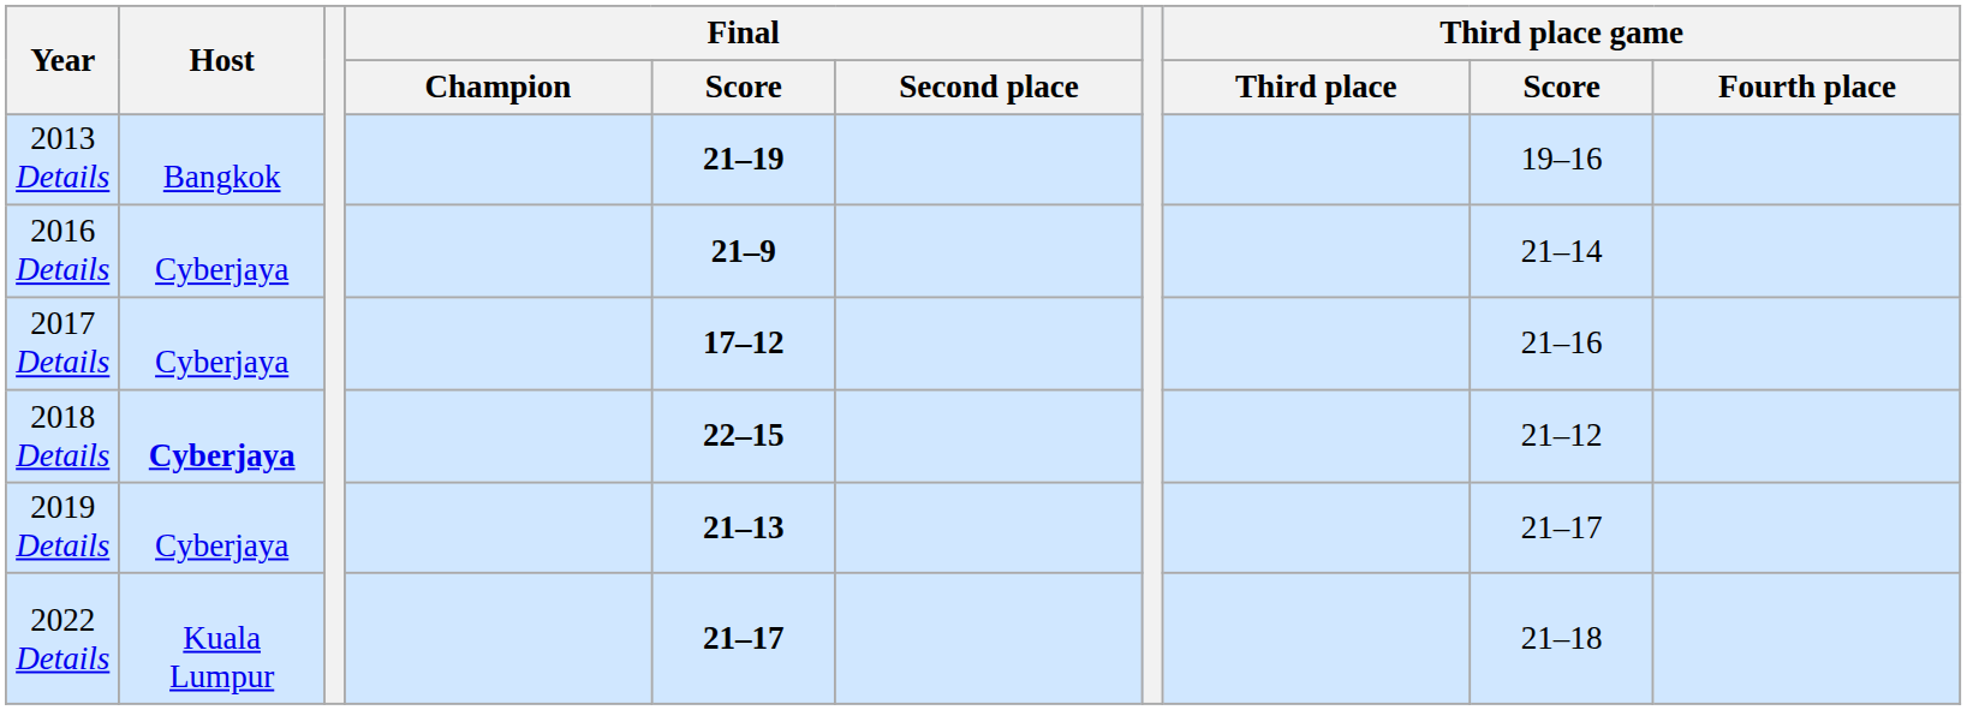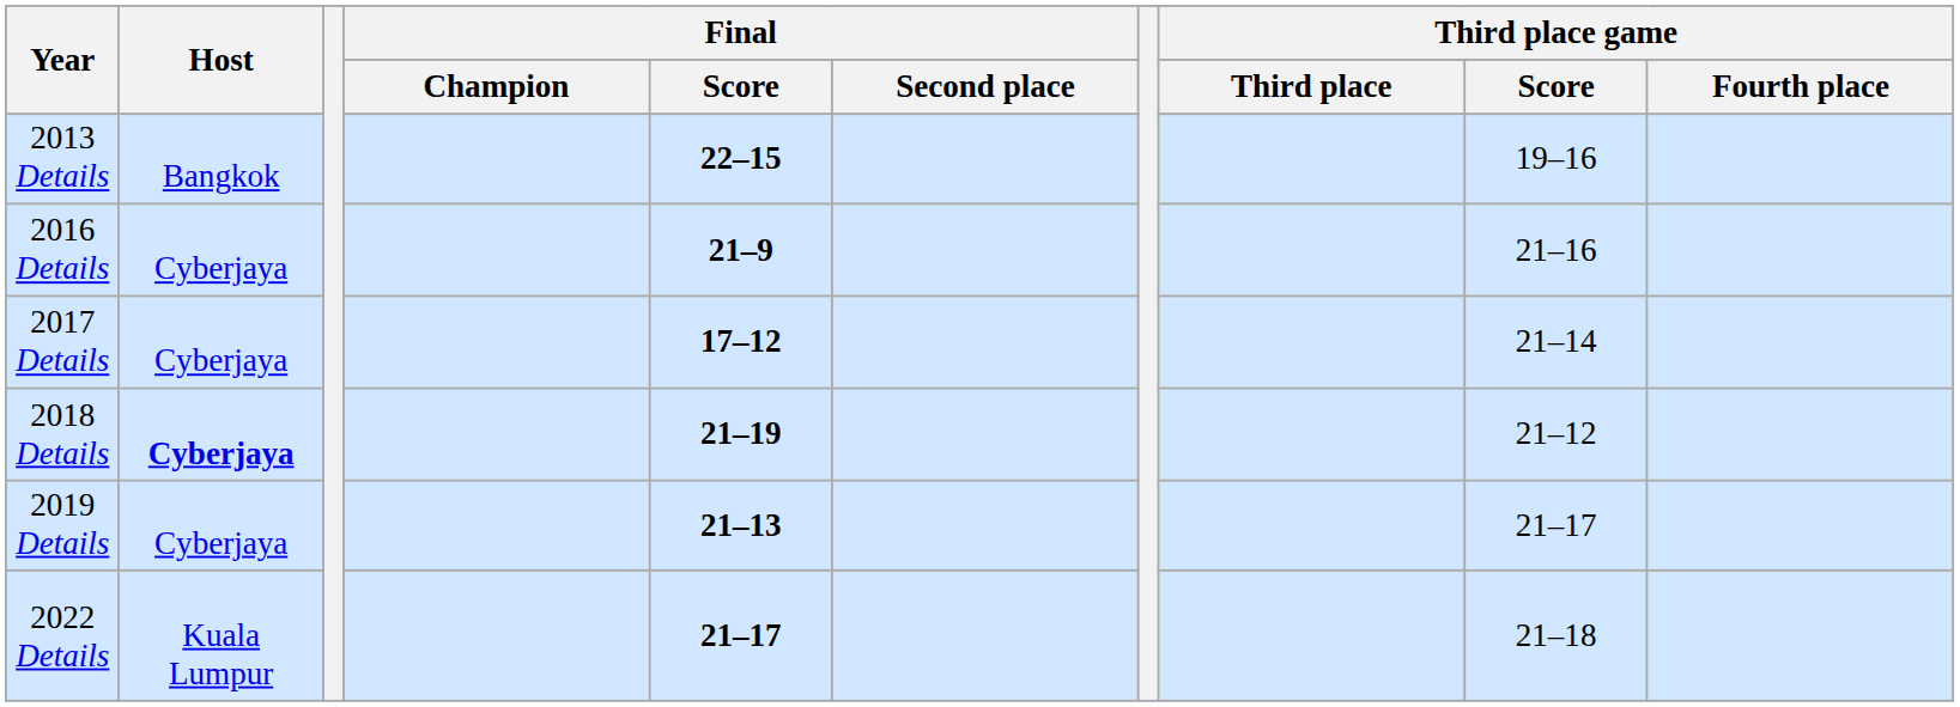2013 Details | Final / Score: 21–19 -> 22–15
2016 Details | Third place game / Score: 21–14 -> 21–16
2017 Details | Third place game / Score: 21–16 -> 21–14
2018 Details | Final / Score: 22–15 -> 21–19
